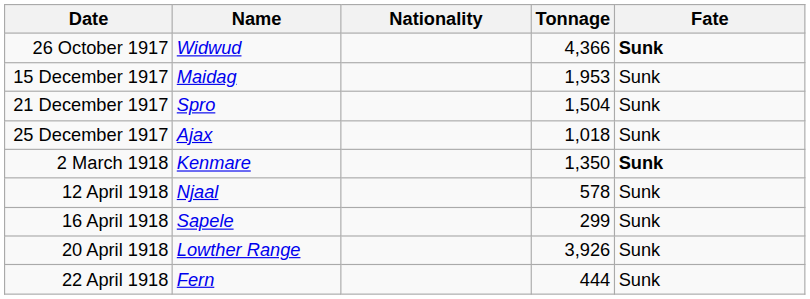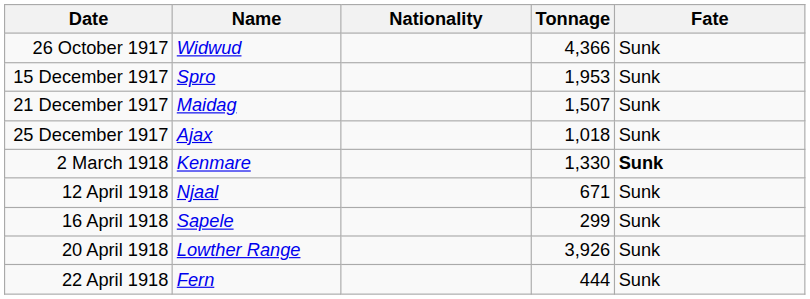26 October 1917 | Fate: bold -> normal
15 December 1917 | Name: Maidag -> Spro
21 December 1917 | Name: Spro -> Maidag
21 December 1917 | Tonnage: 1,504 -> 1,507
2 March 1918 | Tonnage: 1,350 -> 1,330
12 April 1918 | Tonnage: 578 -> 671
